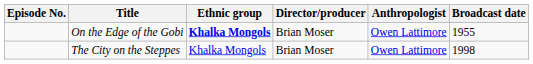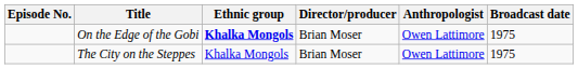On the Edge of the Gobi | Broadcast date: 1955 -> 1975
The City on the Steppes | Broadcast date: 1998 -> 1975
